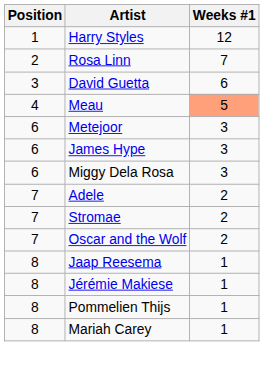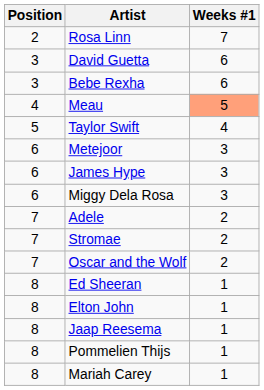- row: 1 | Harry Styles | 12
+ row: 3 | Bebe Rexha | 6
+ row: 5 | Taylor Swift | 4
+ row: 8 | Ed Sheeran | 1
+ row: 8 | Elton John | 1
- row: 8 | Jérémie Makiese | 1
